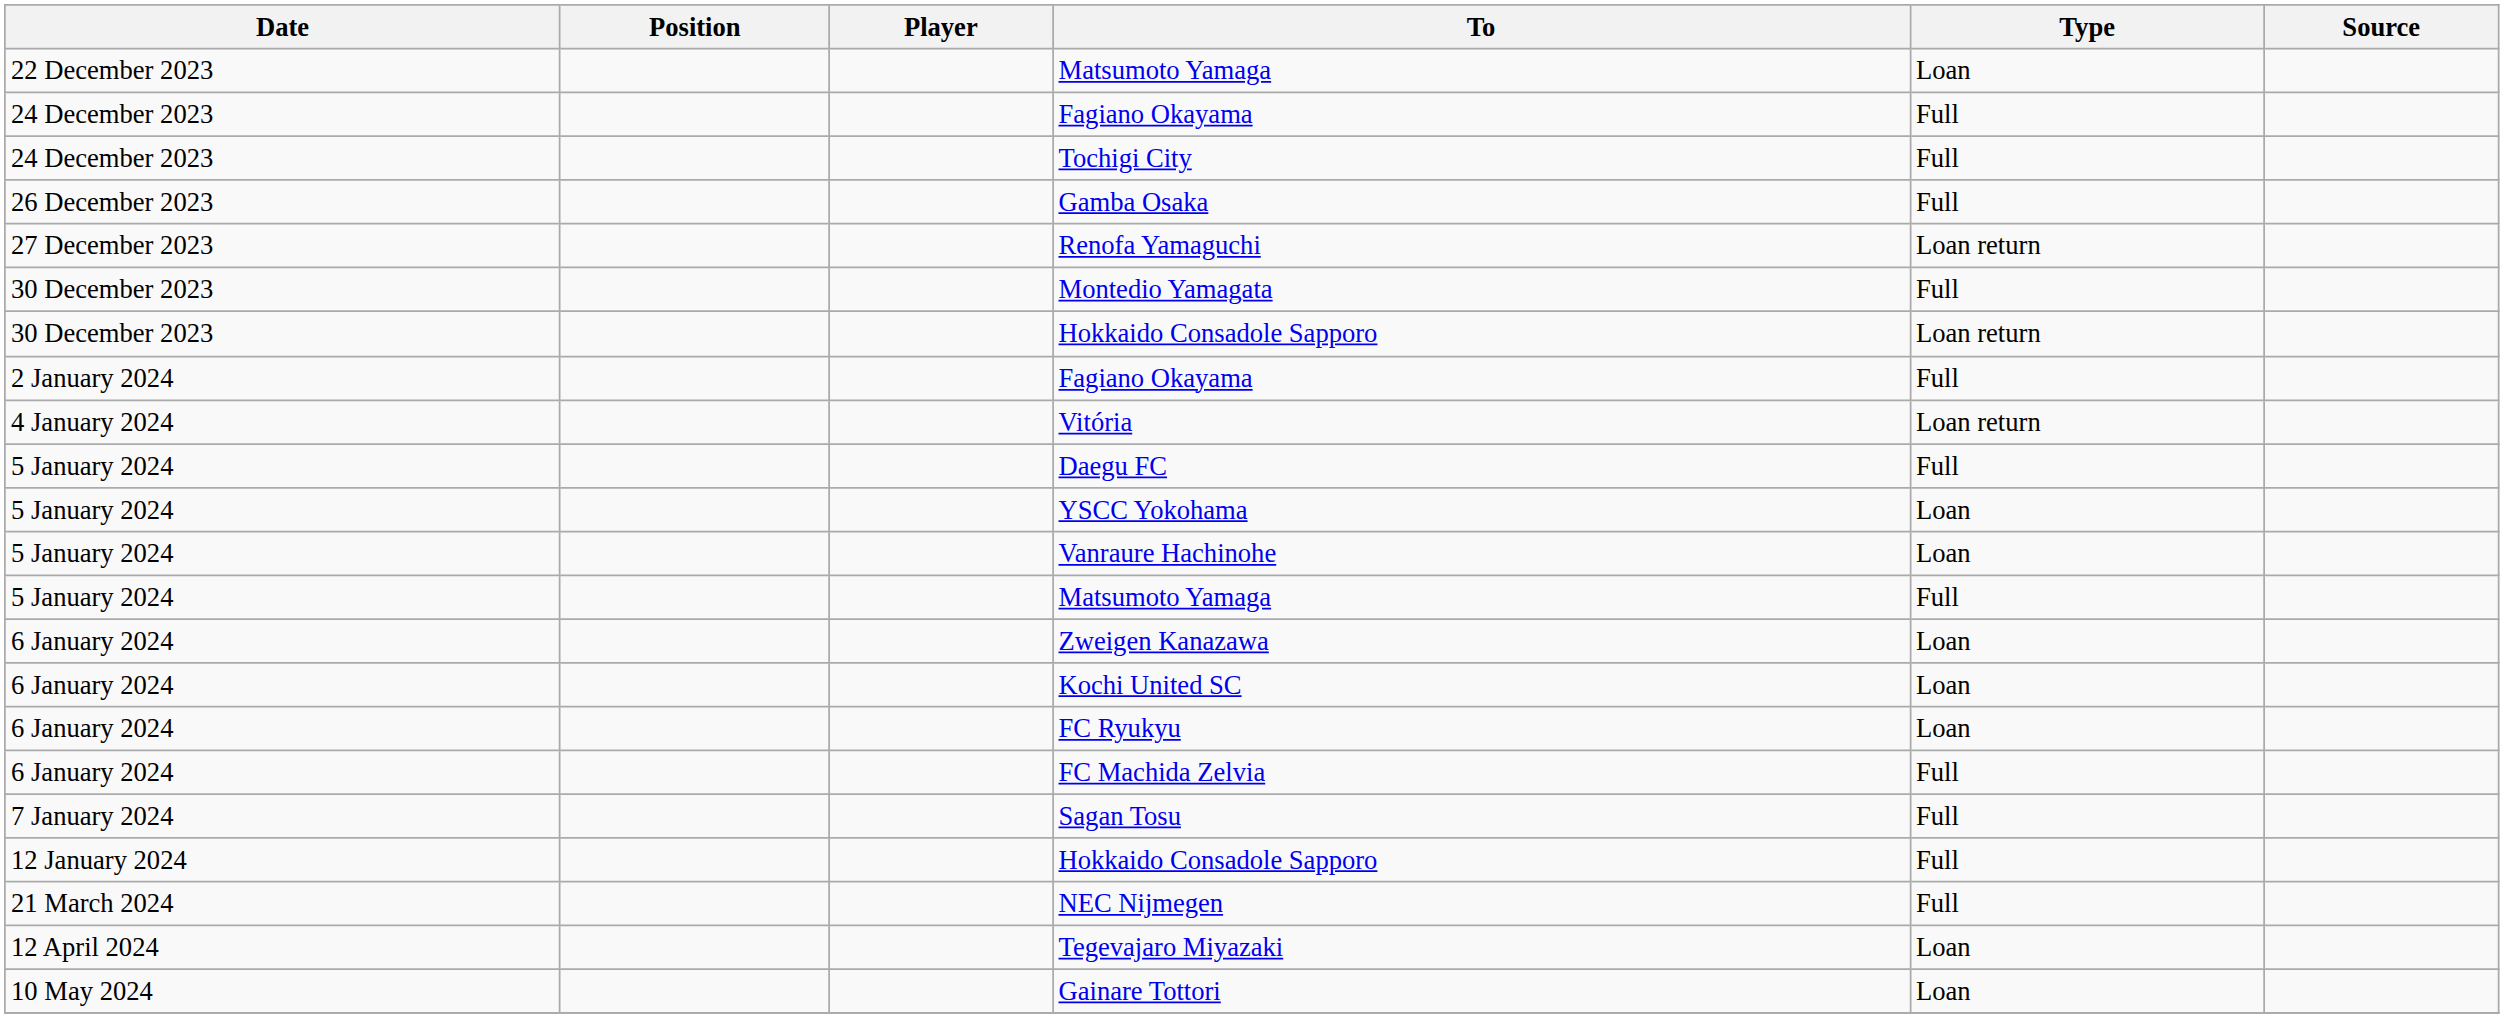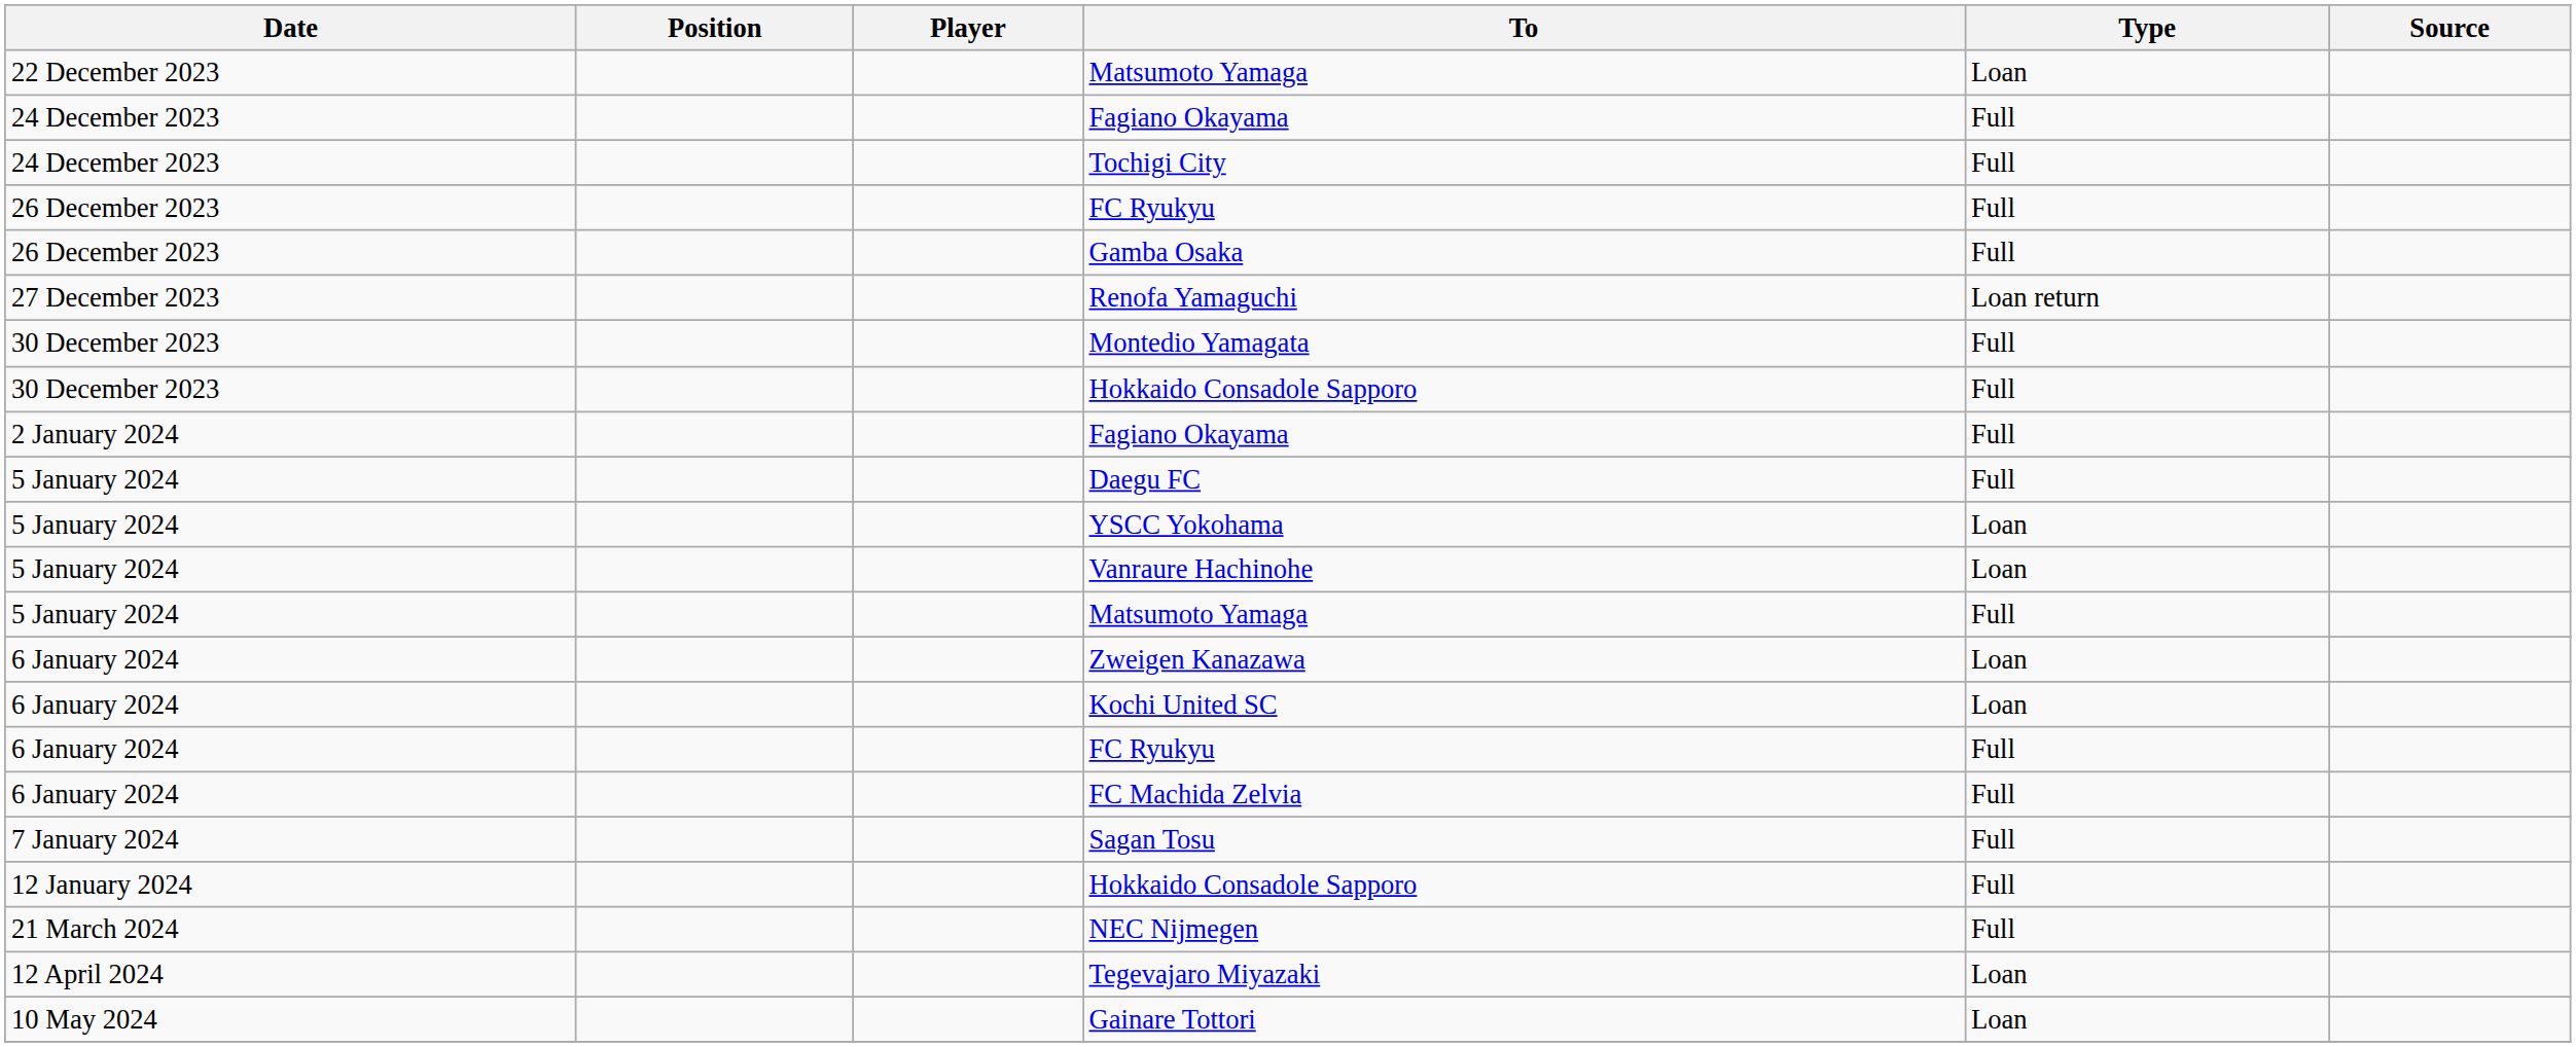+ row: 26 December 2023 | FC Ryukyu | Full
30 December 2023 / Hokkaido Consadole Sapporo | Type: Loan return -> Full
- row: 4 January 2024 | Vitória | Loan return
6 January 2024 / FC Ryukyu | Type: Loan -> Full
